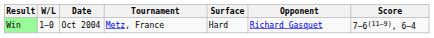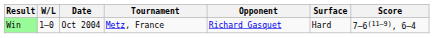columns swapped: Surface <-> Opponent
